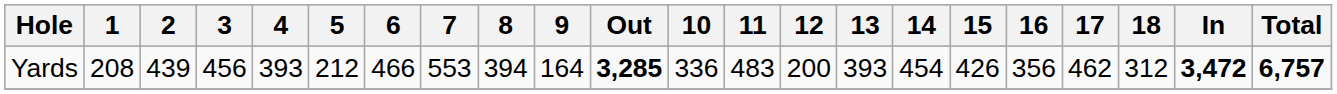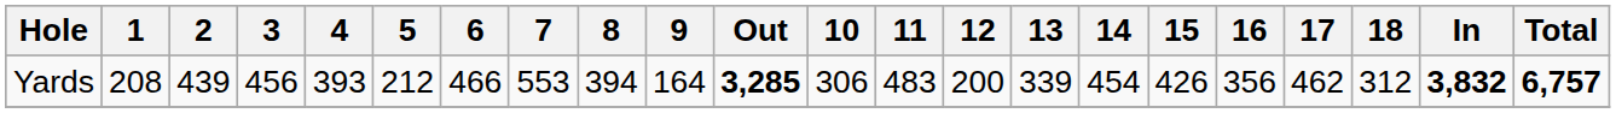Yards | 10: 336 -> 306
Yards | 13: 393 -> 339
Yards | In: 3,472 -> 3,832
